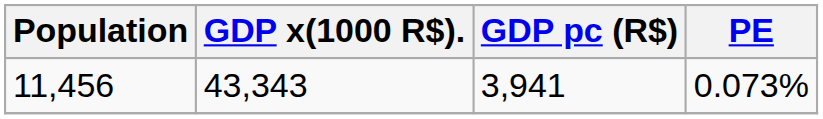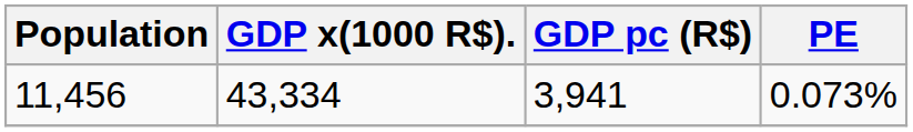11,456 | GDP x(1000 R$).: 43,343 -> 43,334
